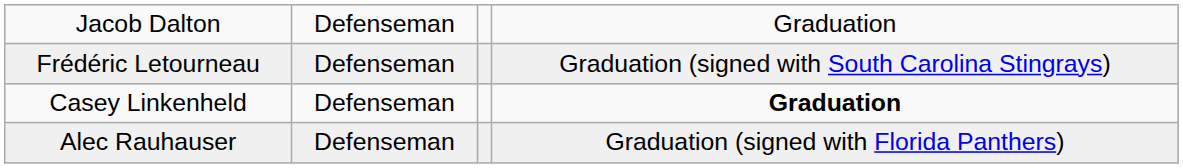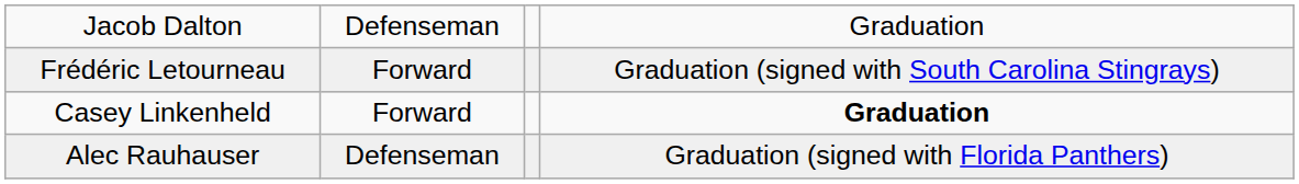Frédéric Letourneau | column 2: Defenseman -> Forward
Casey Linkenheld | column 2: Defenseman -> Forward
